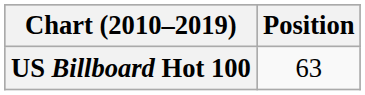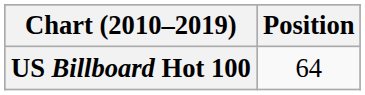US Billboard Hot 100 | Position: 63 -> 64
